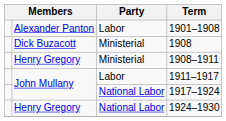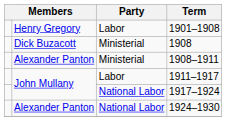1901–1908 | column 2: Alexander Panton -> Henry Gregory
1908–1911 | column 2: Henry Gregory -> Alexander Panton
1924–1930 | column 2: Henry Gregory -> Alexander Panton
